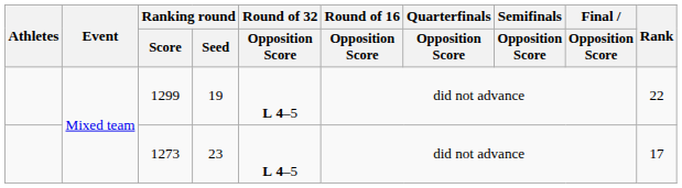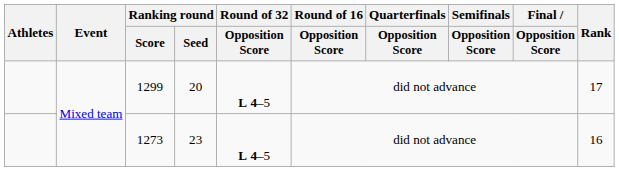1299 | Ranking round / Seed: 19 -> 20
1299 | Rank: 22 -> 17
1273 | Rank: 17 -> 16
